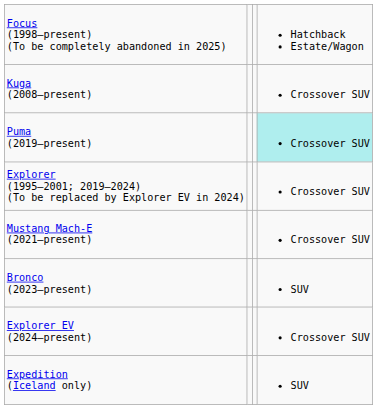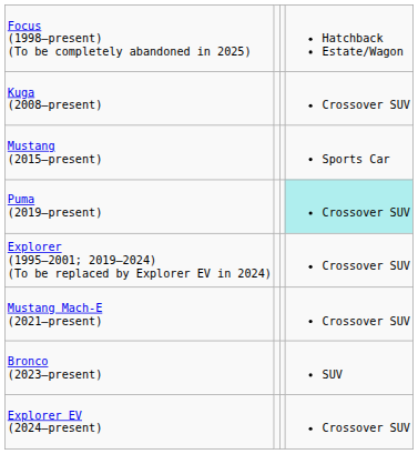+ row: Mustang (2015–present) | Sports Car
- row: Expedition (Iceland only) | SUV
